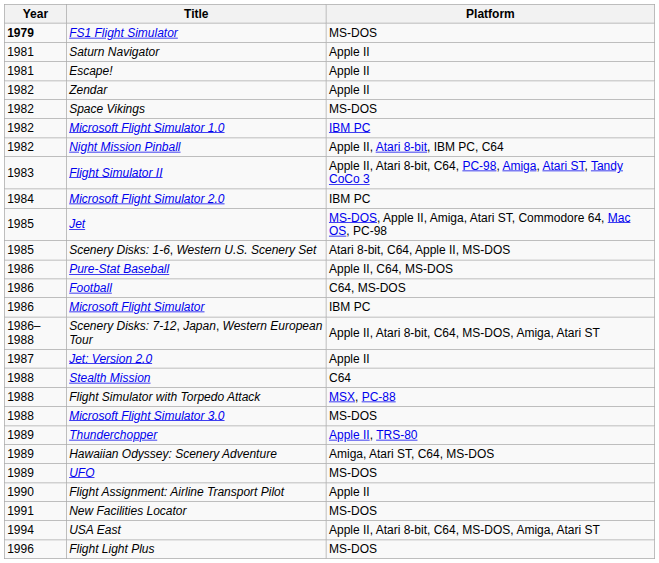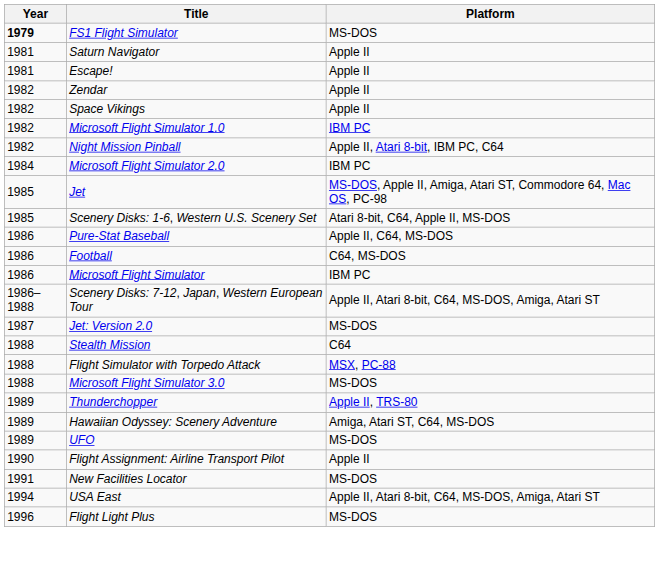Space Vikings | Platform: MS-DOS -> Apple II
- row: 1983 | Flight Simulator II | Apple II, Atari 8-bit, C64, PC-98, Amiga, Atari ST, Tandy CoCo 3
Jet: Version 2.0 | Platform: Apple II -> MS-DOS
